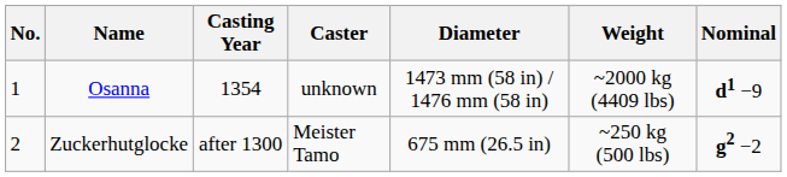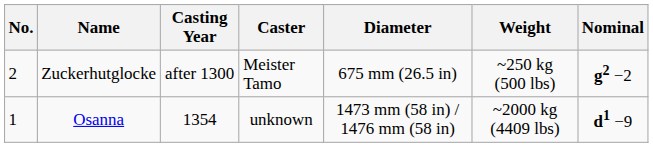rows swapped: Osanna <-> Zuckerhutglocke
